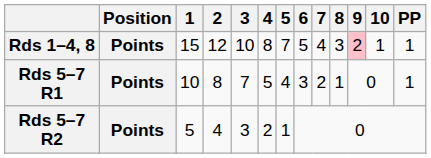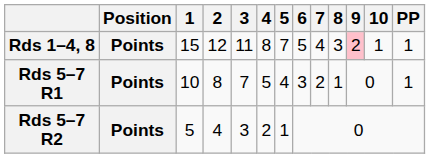Rds 1–4, 8 | 3: 10 -> 11
